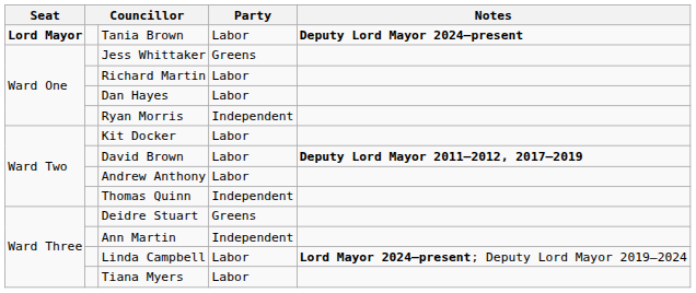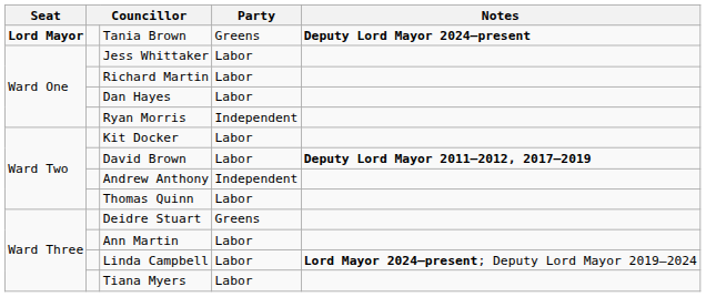Tania Brown | Party: Labor -> Greens
Jess Whittaker | Party: Greens -> Labor
Andrew Anthony | Party: Labor -> Independent
Thomas Quinn | Party: Independent -> Labor
Ann Martin | Party: Independent -> Labor
